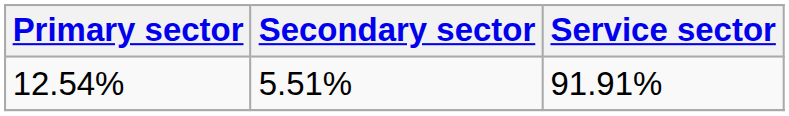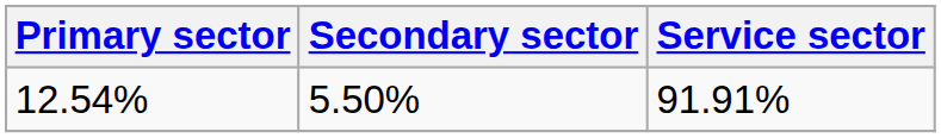12.54% | Secondary sector: 5.51% -> 5.50%
